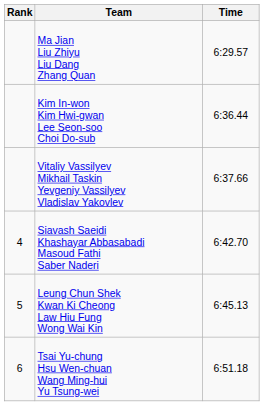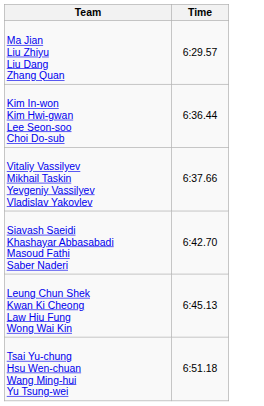- column: Rank | 4 | 5 | 6
